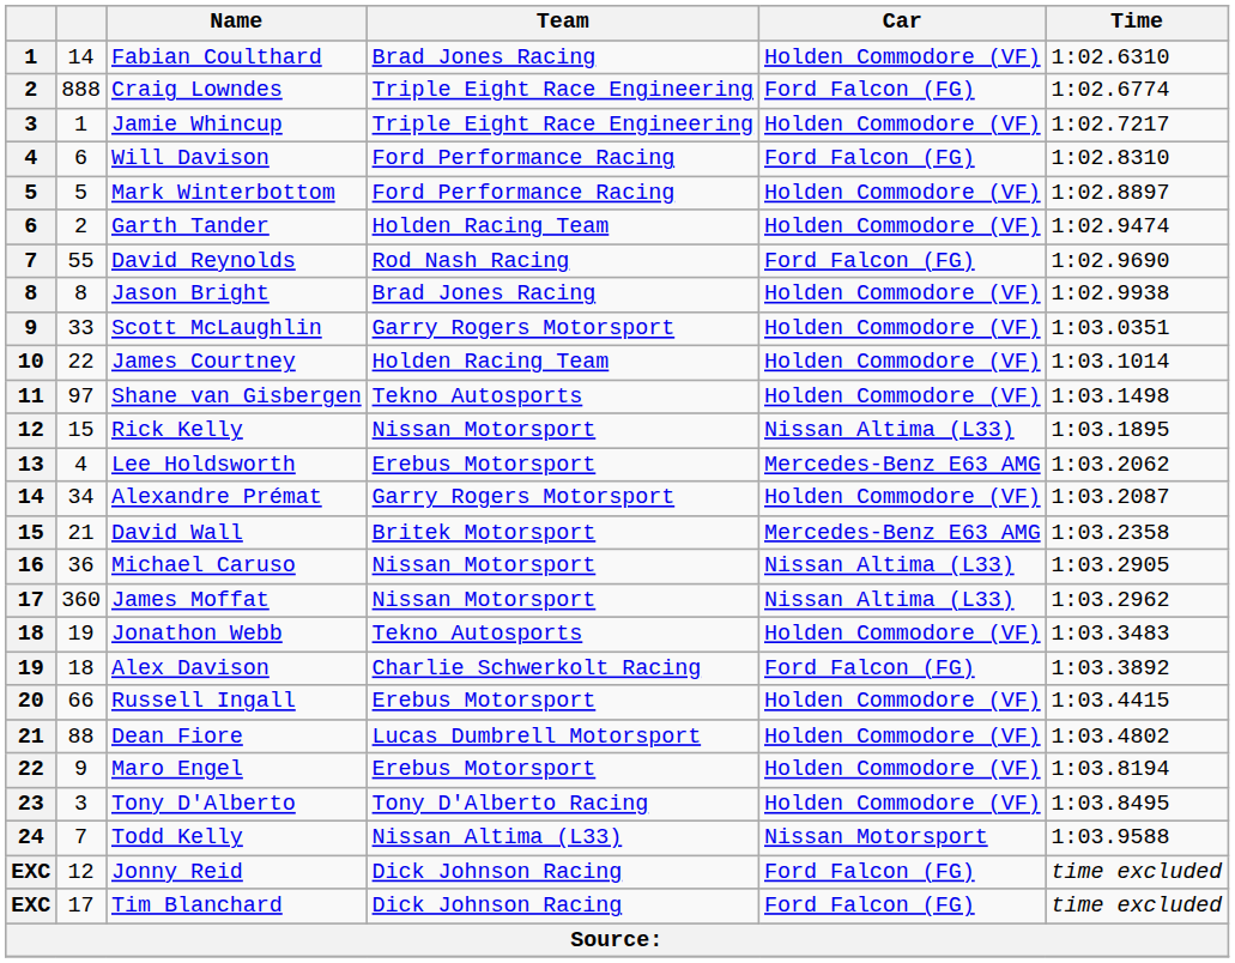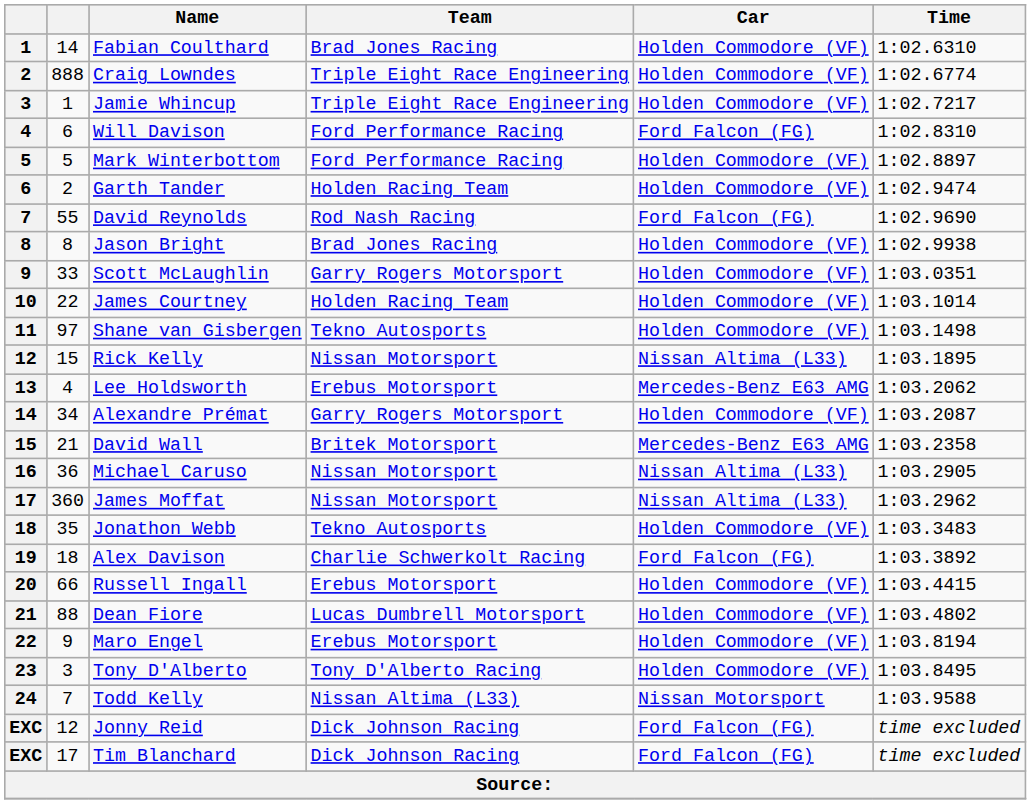Craig Lowndes | Car: Ford Falcon (FG) -> Holden Commodore (VF)
Jonathon Webb | column 2: 19 -> 35
